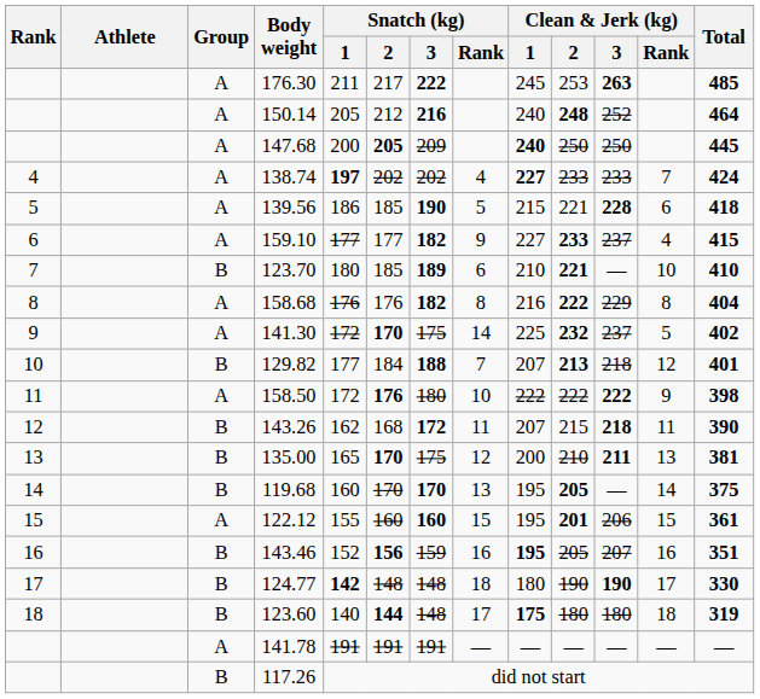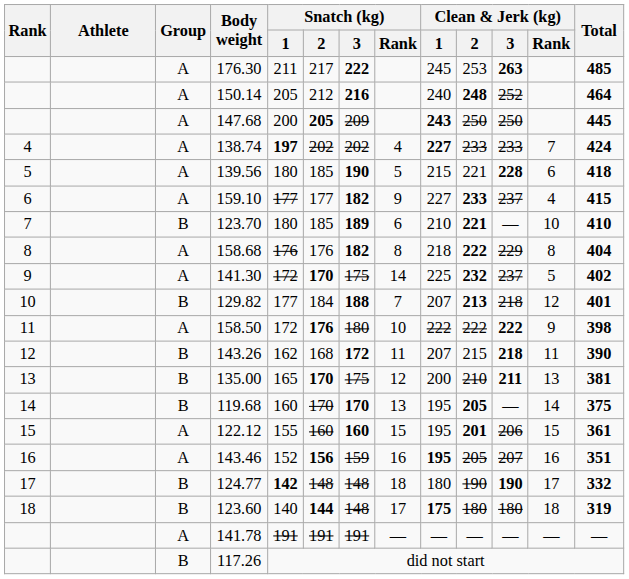147.68 | Clean & Jerk (kg) / 1: 240 -> 243
139.56 | Snatch (kg) / 1: 186 -> 180
158.68 | Clean & Jerk (kg) / 1: 216 -> 218
143.46 | Group: B -> A
124.77 | Total: 330 -> 332
